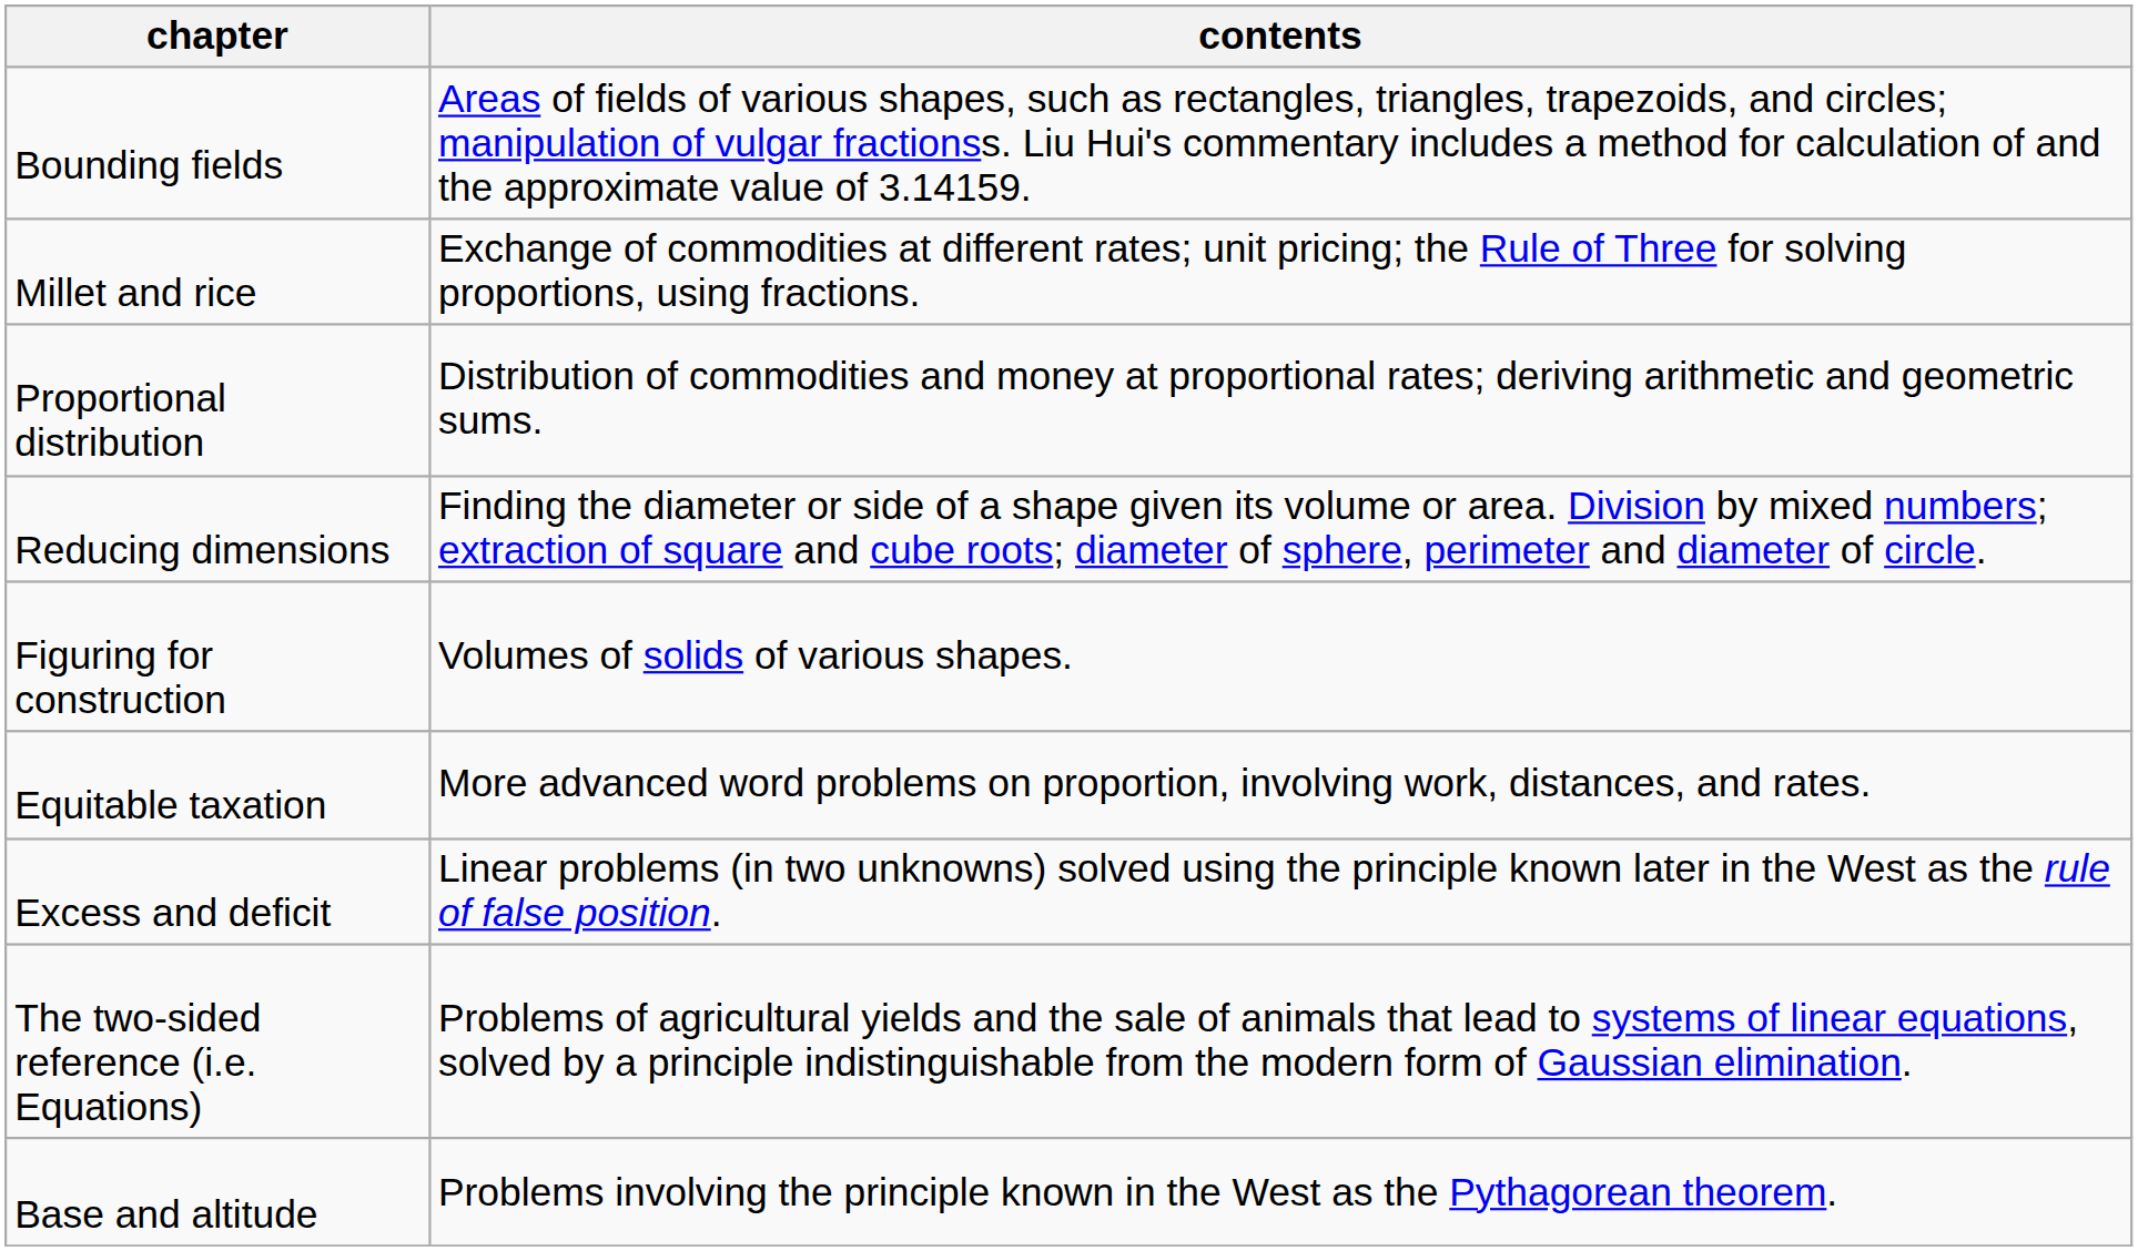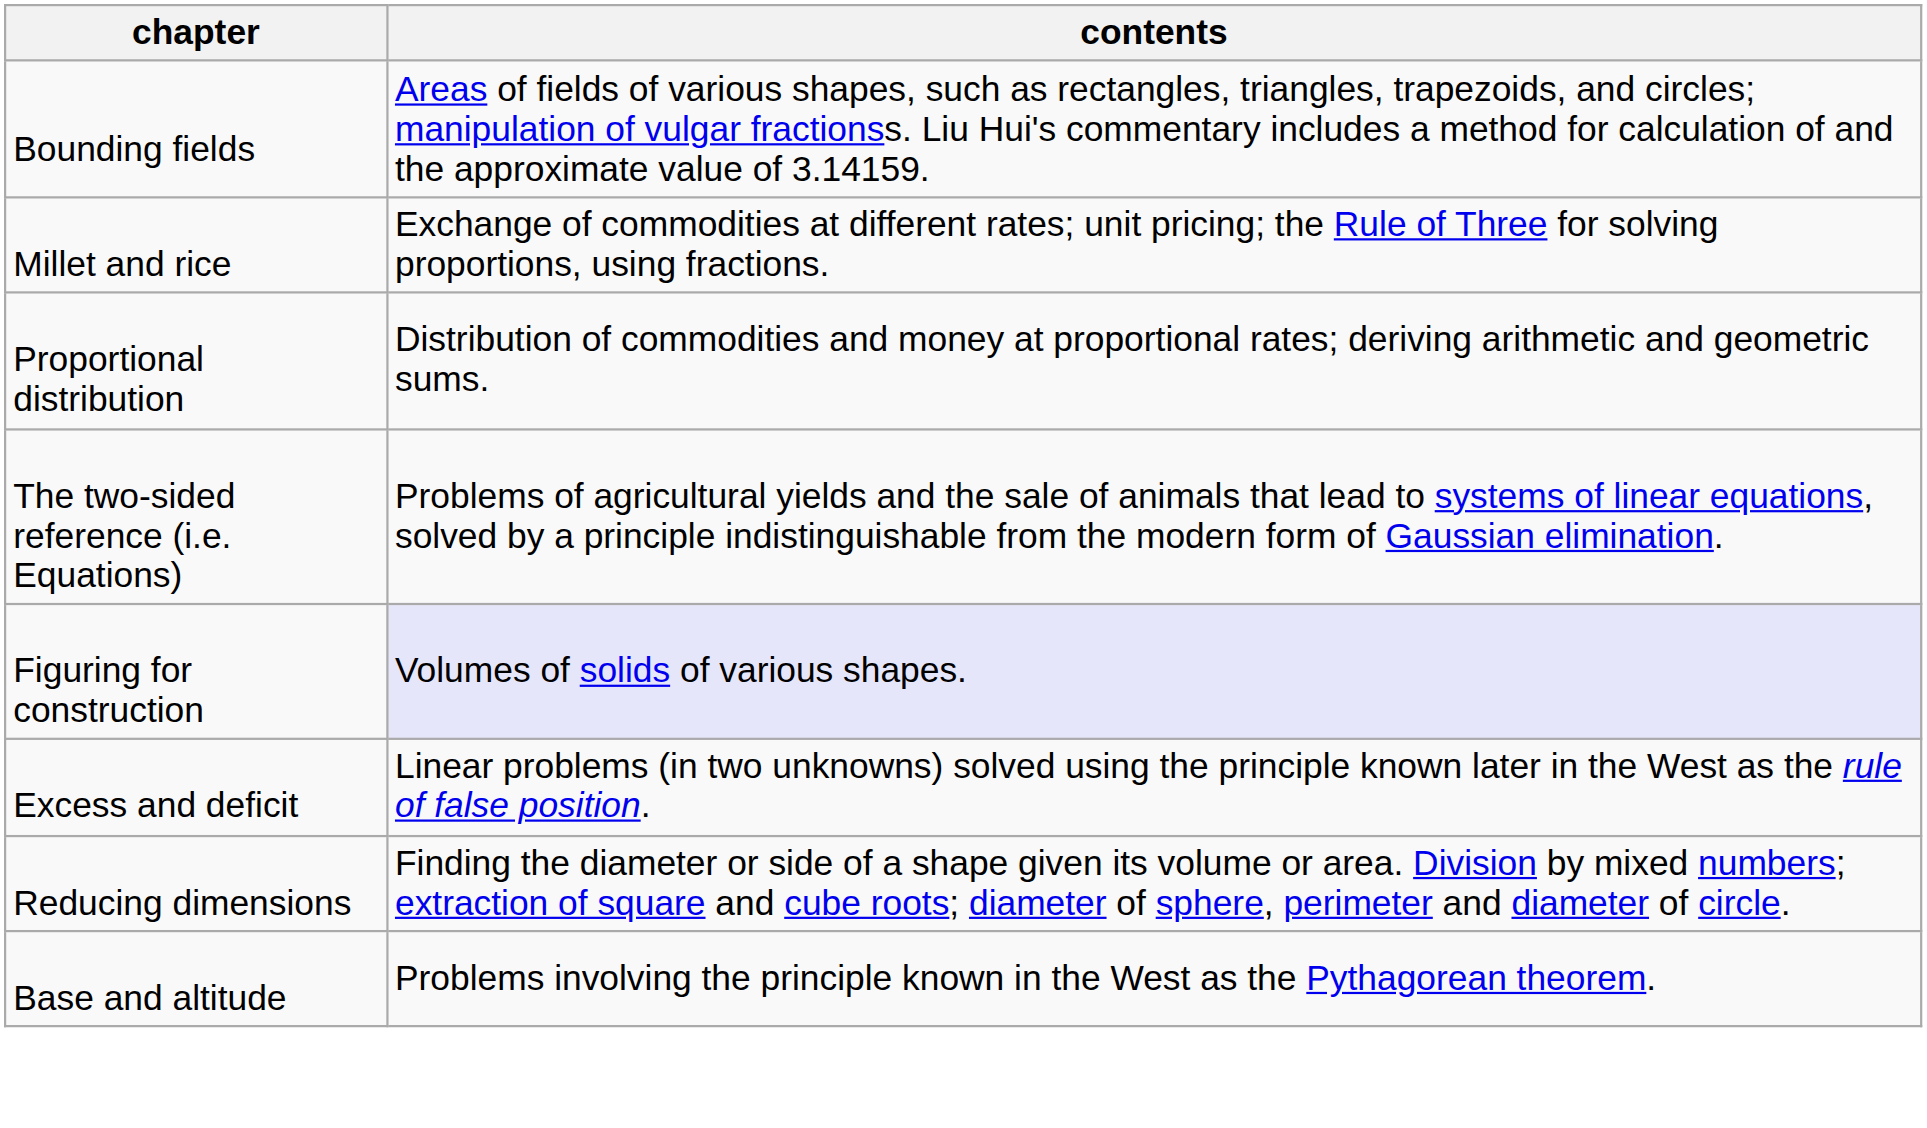rows swapped: Reducing dimensions <-> The two-sided reference (i.e. Equations)
Figuring for construction | contents: no background -> lavender background
- row: Equitable taxation | More advanced word problems on proportion, involving work, distances, and rates.
